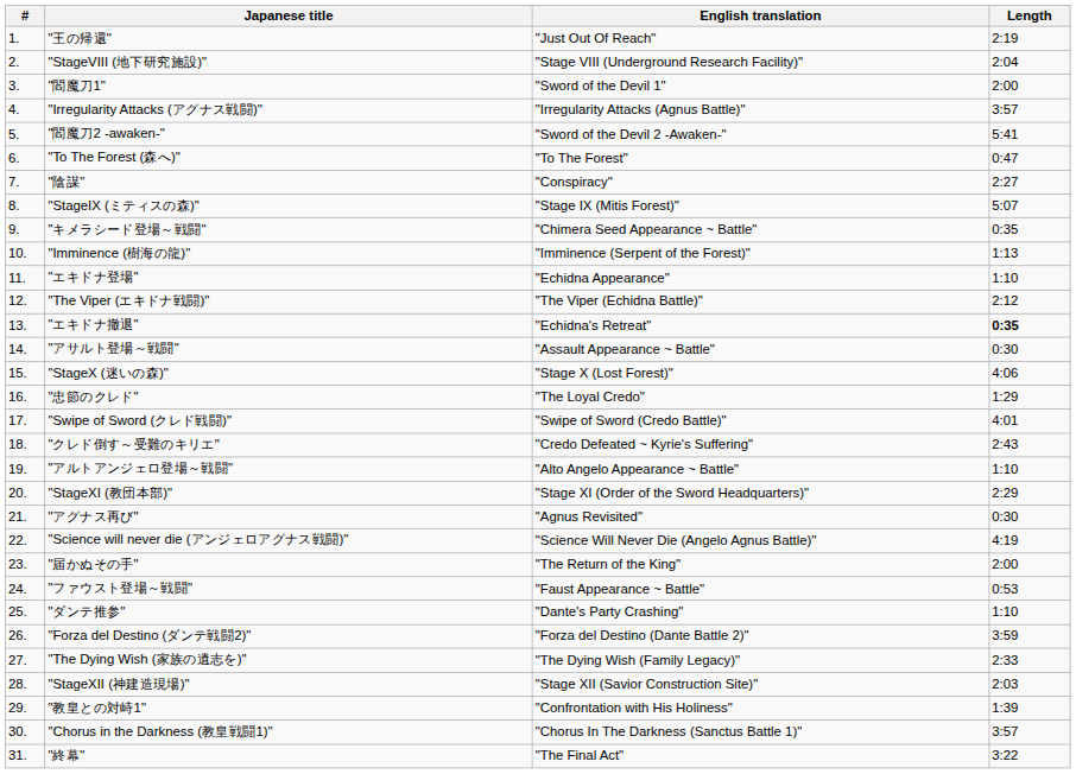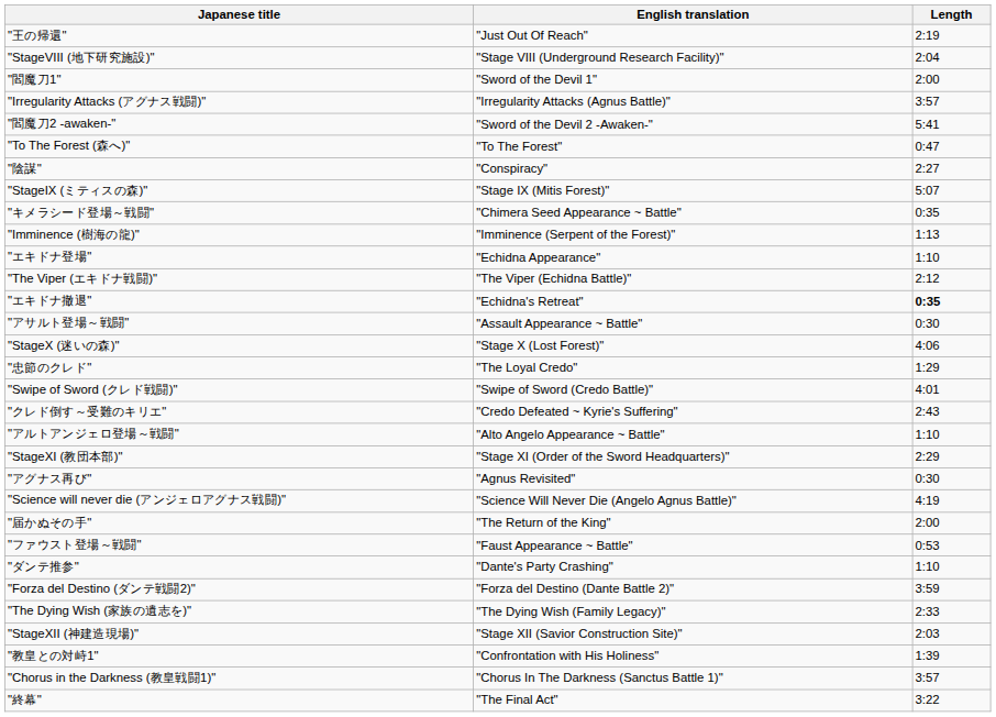- column: # | 1. | 2. | 3. | 4. | 5. | 6. | 7. | 8. | 9. | 10. | 11. | 12. | 13. | 14. | 15. | 16. | 17. | 18. | 19. | 20. | 21. | 22. | 23. | 24. | 25. | 26. | 27. | 28. | 29. | 30. | 31.
